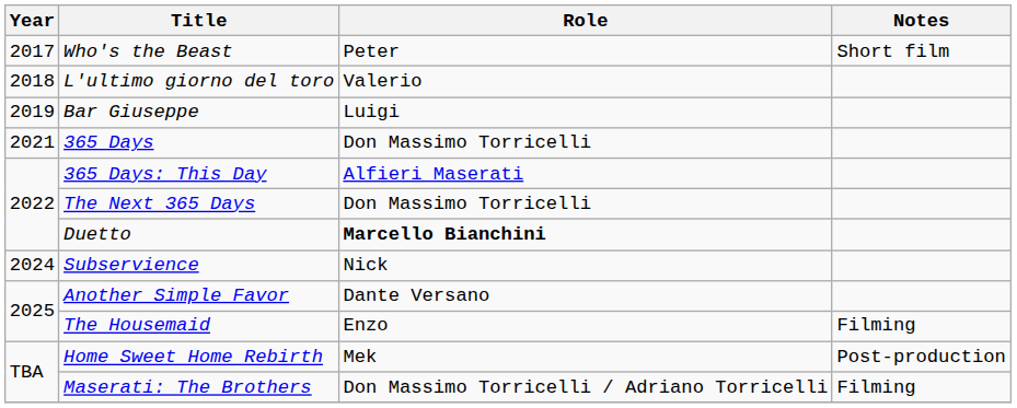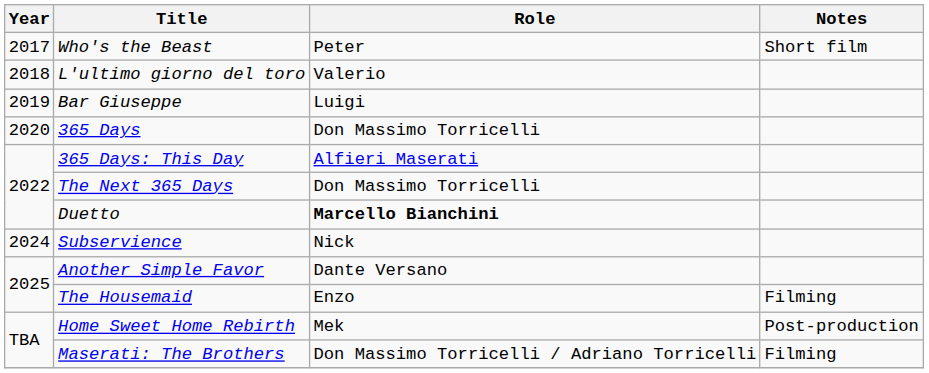365 Days | Year: 2021 -> 2020
